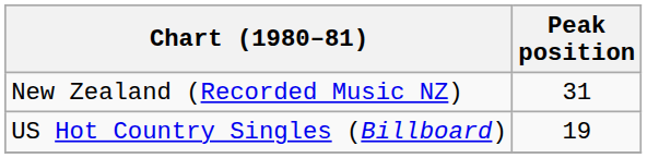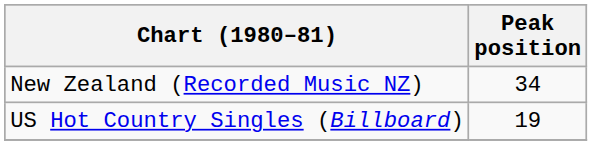New Zealand (Recorded Music NZ) | Peak position: 31 -> 34
